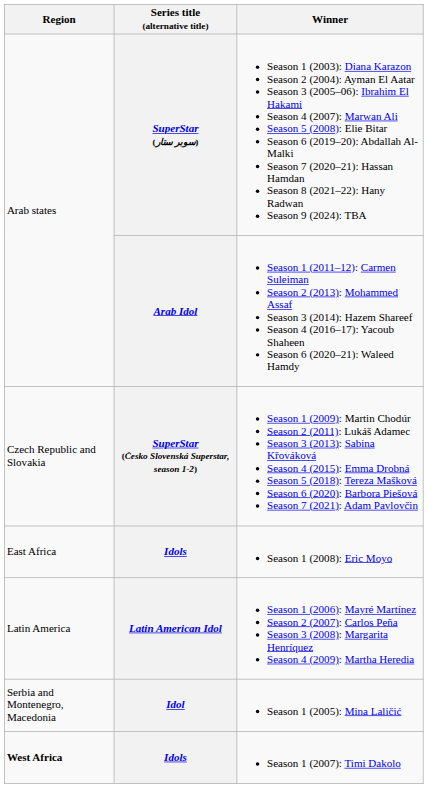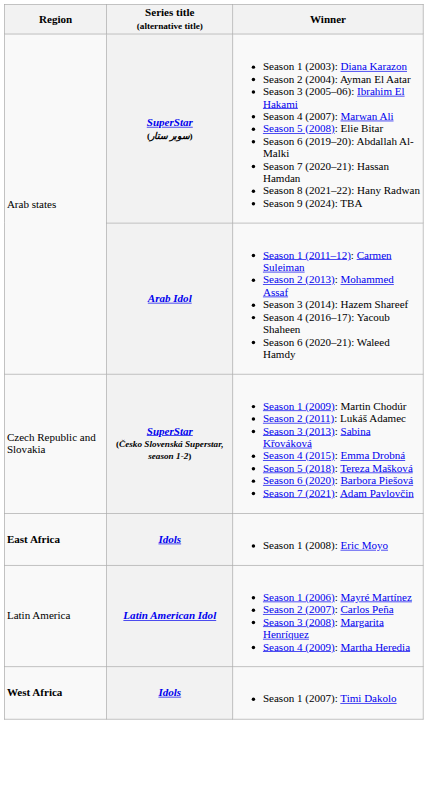Season 1 (2008): Eric Moyo | Region: normal -> bold
- row: Serbia and Montenegro, Macedonia | Idol | Season 1 (2005): Mina Laličić
